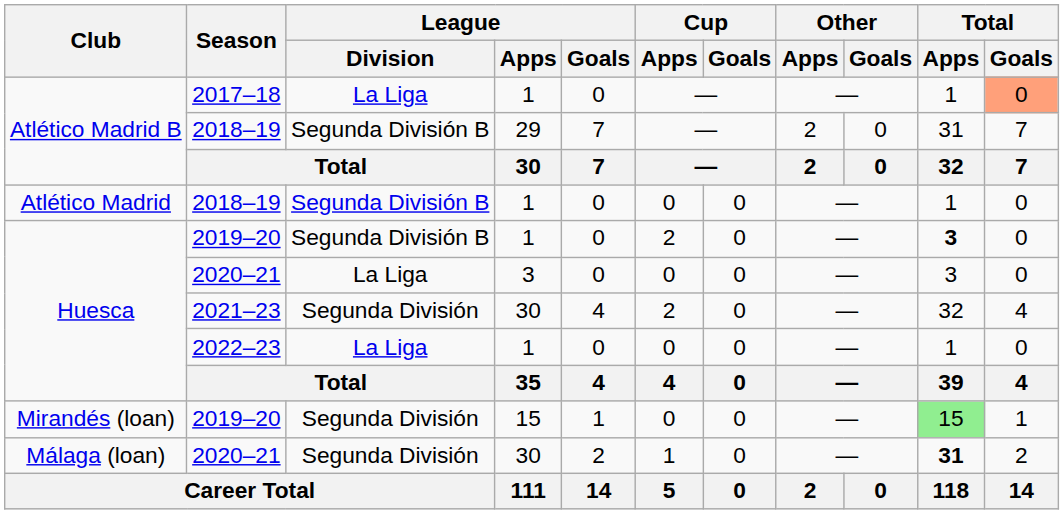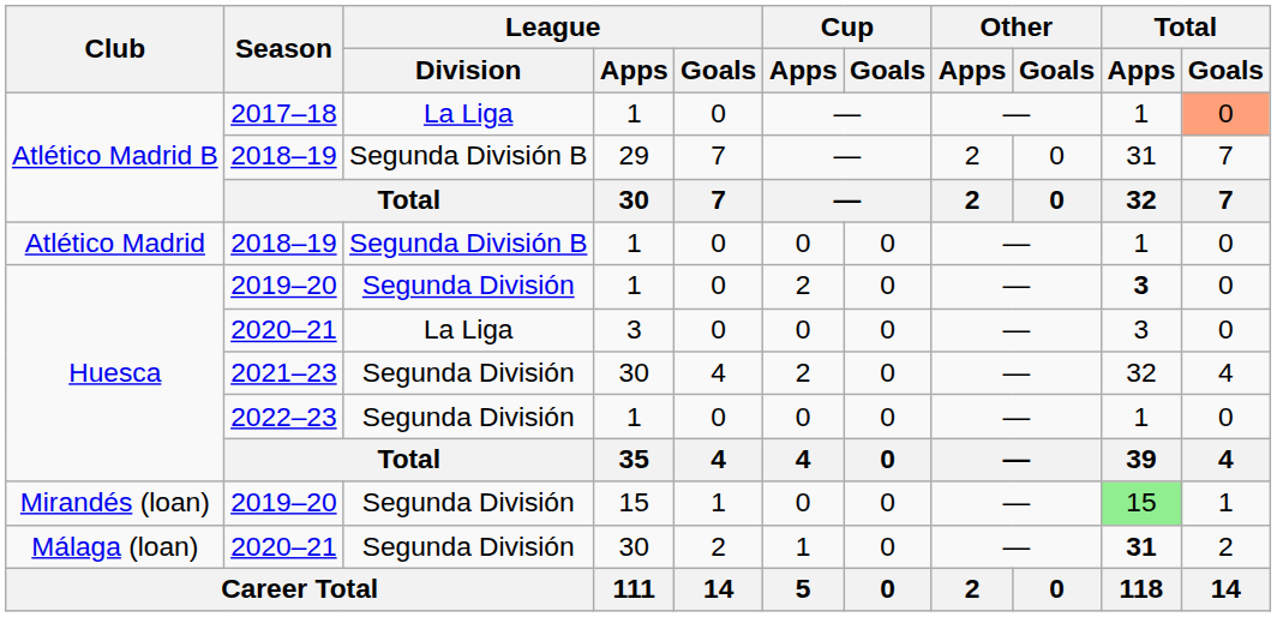Huesca / 2019–20 | League / Division: Segunda División B -> Segunda División
2022–23 | League / Division: La Liga -> Segunda División
